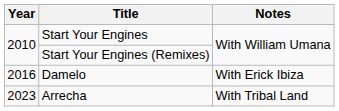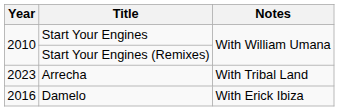rows swapped: Damelo <-> Arrecha
